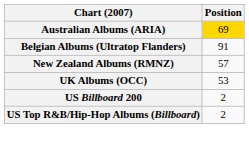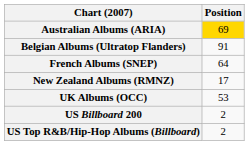+ row: French Albums (SNEP) | 64
New Zealand Albums (RMNZ) | Position: 57 -> 17
